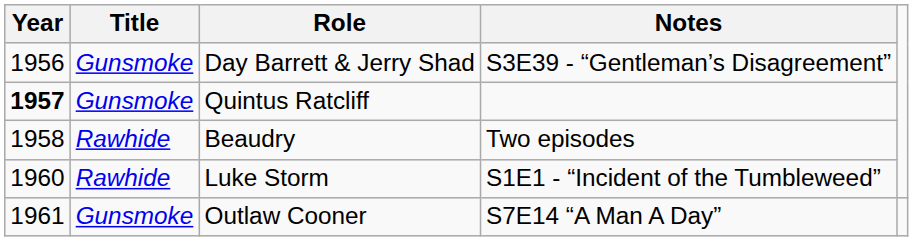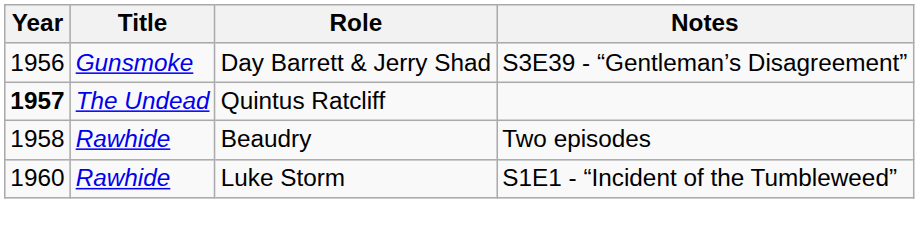Quintus Ratcliff | Title: Gunsmoke -> The Undead
- row: 1961 | Gunsmoke | Outlaw Cooner | S7E14 “A Man A Day”
